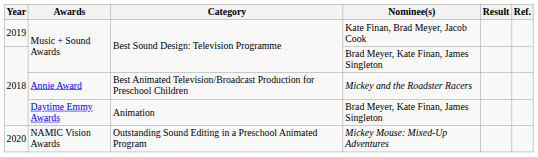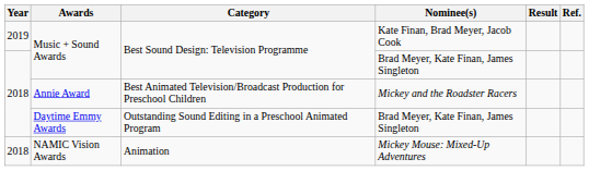Daytime Emmy Awards | Category: Animation -> Outstanding Sound Editing in a Preschool Animated Program
NAMIC Vision Awards | Year: 2020 -> 2018
NAMIC Vision Awards | Category: Outstanding Sound Editing in a Preschool Animated Program -> Animation
